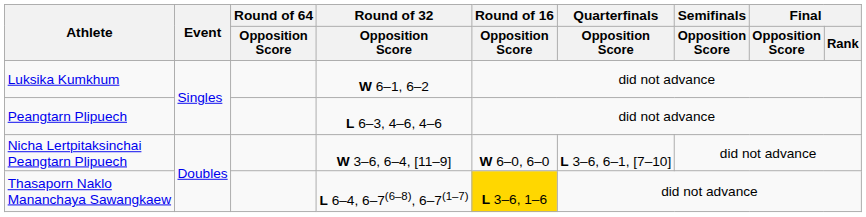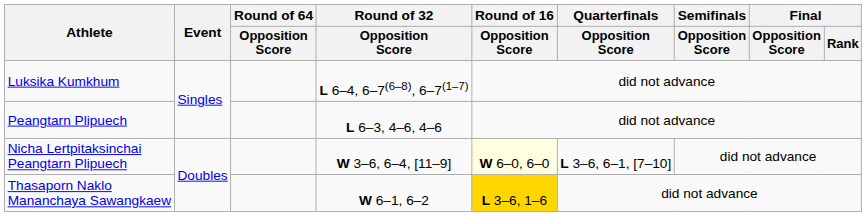Luksika Kumkhum | Round of 32 / Opposition Score: W 6–1, 6–2 -> L 6–4, 6–7(6–8), 6–7(1–7)
Nicha Lertpitaksinchai Peangtarn Plipuech | Round of 16 / Opposition Score: no background -> lightyellow background
Thasaporn Naklo Mananchaya Sawangkaew | Round of 32 / Opposition Score: L 6–4, 6–7(6–8), 6–7(1–7) -> W 6–1, 6–2
